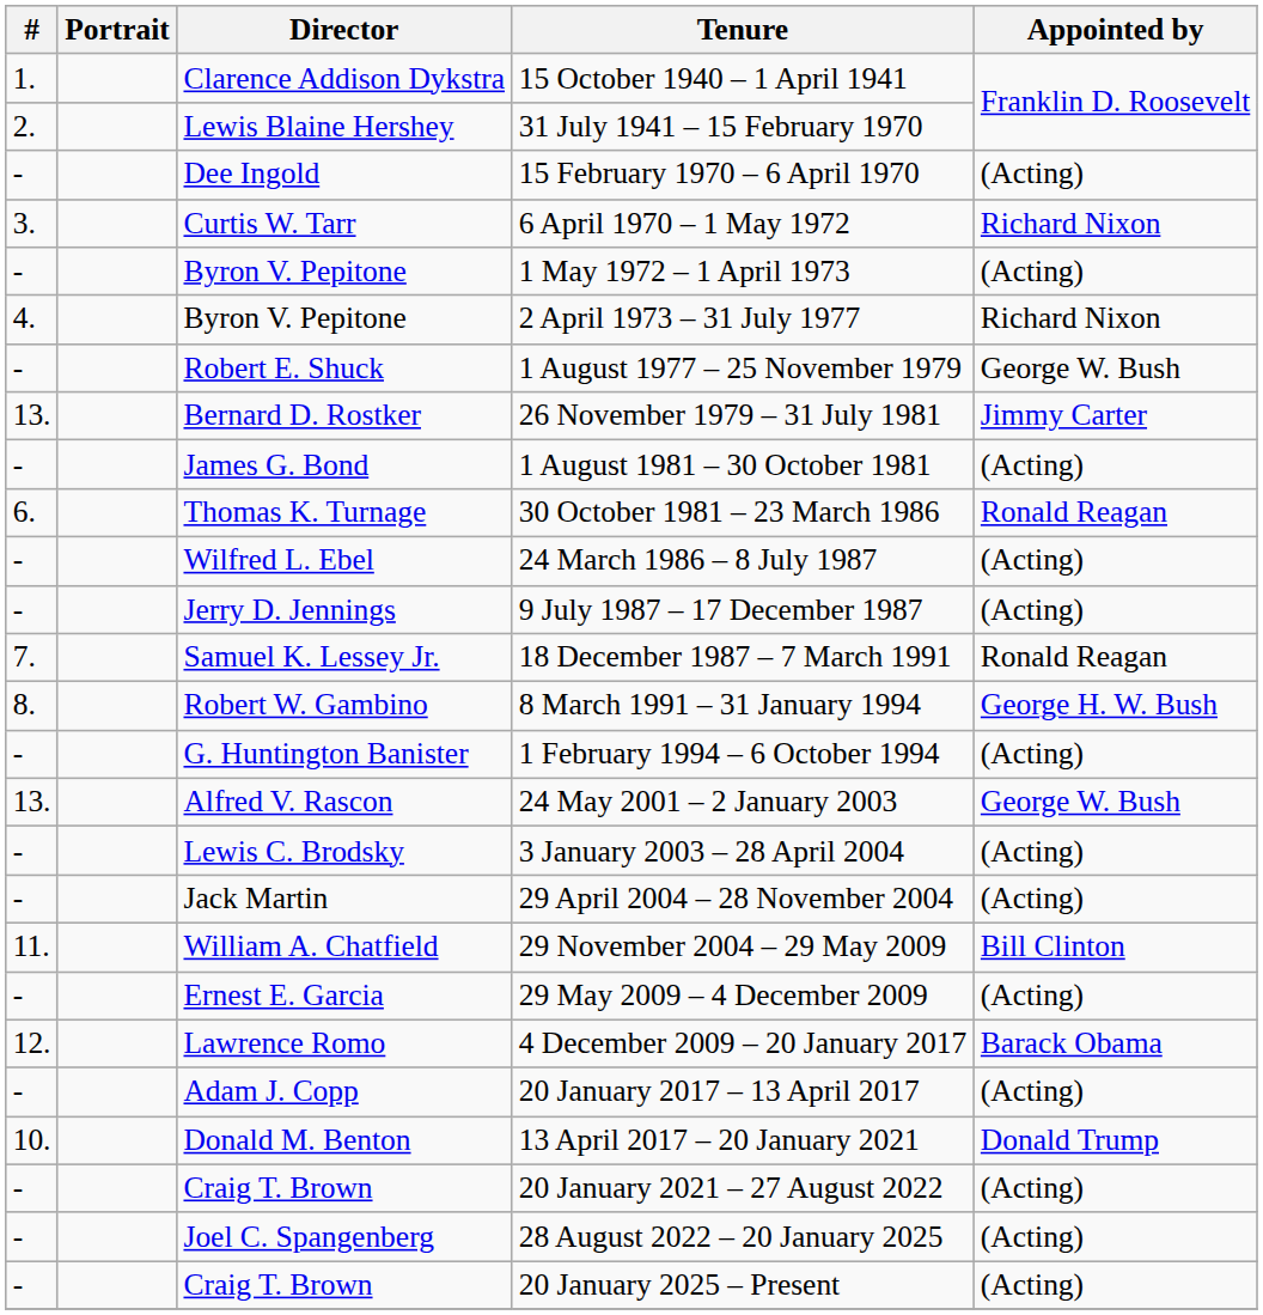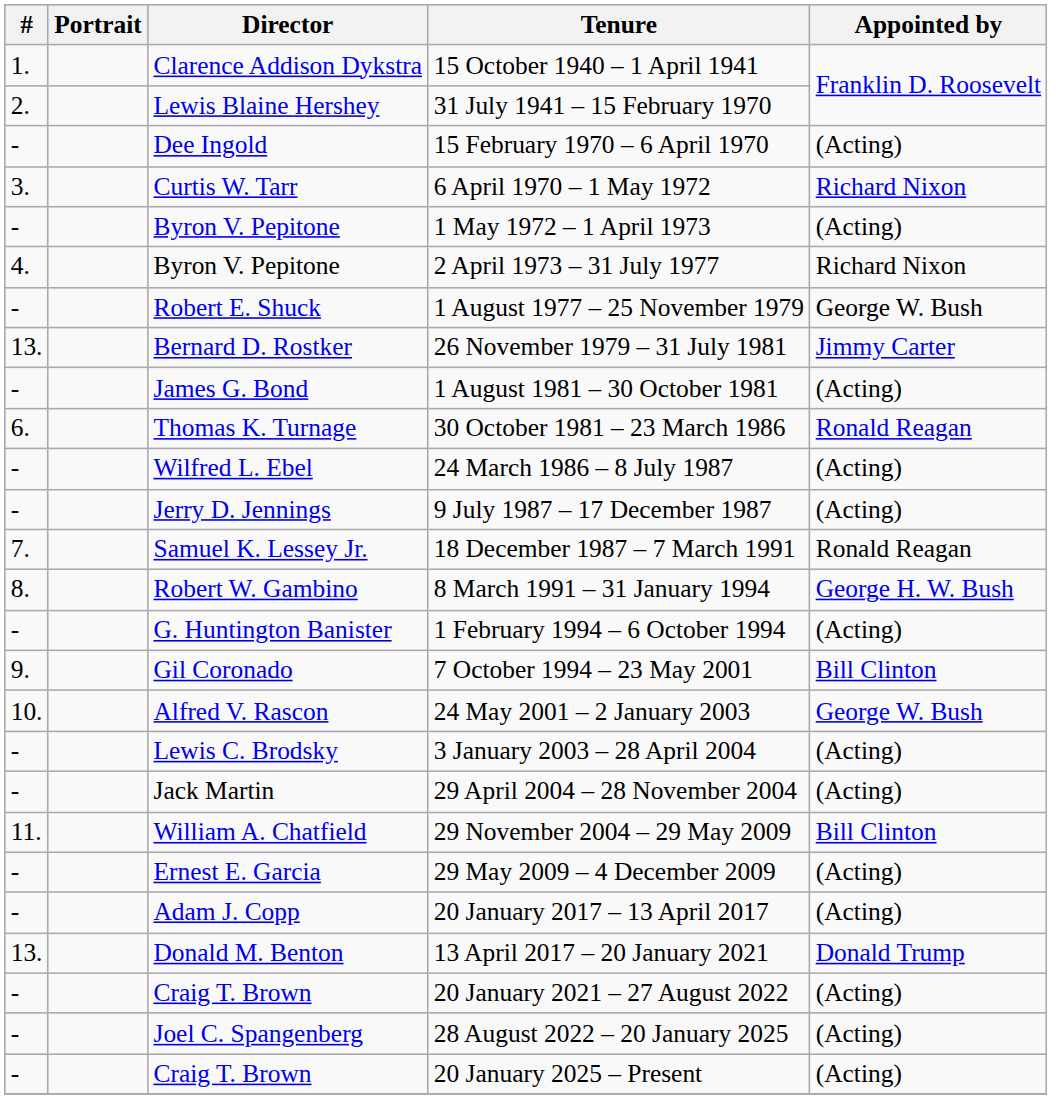+ row: 9. | Gil Coronado | 7 October 1994 – 23 May 2001 | Bill Clinton
24 May 2001 – 2 January 2003 | #: 13. -> 10.
- row: 12. | Lawrence Romo | 4 December 2009 – 20 January 2017 | Barack Obama
13 April 2017 – 20 January 2021 | #: 10. -> 13.
